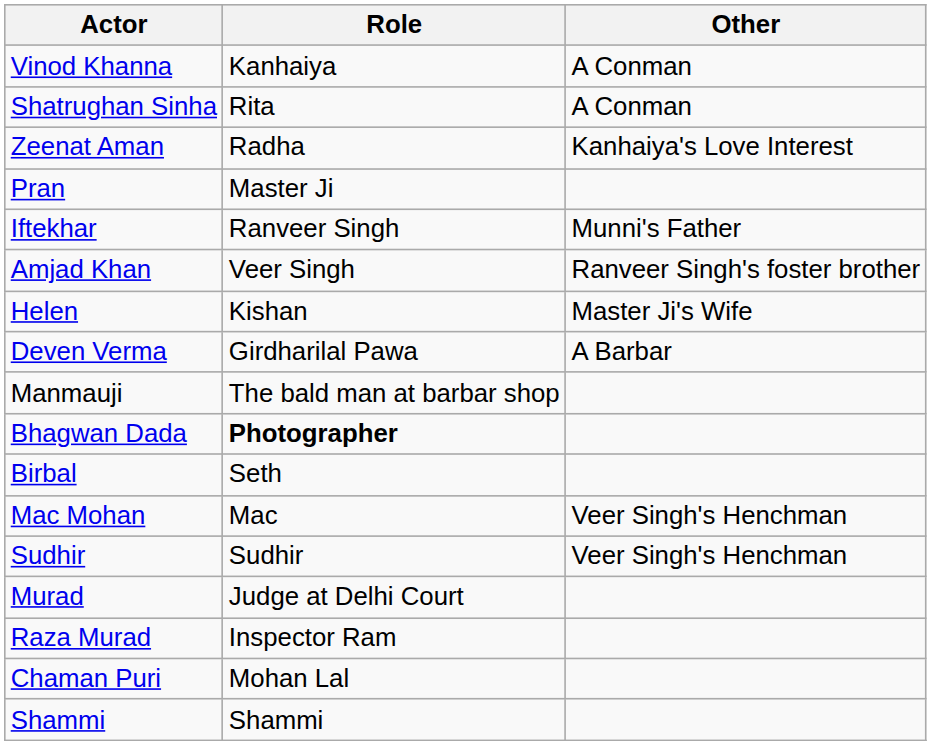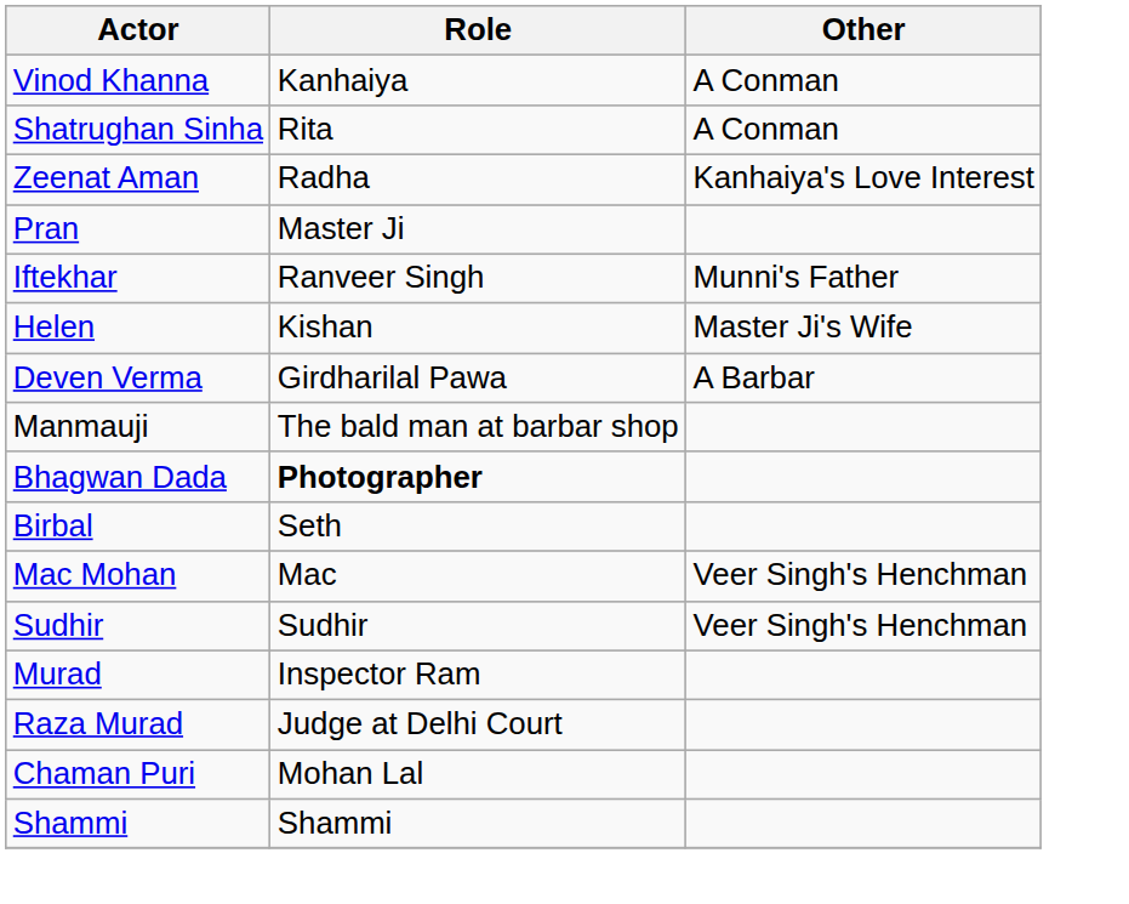- row: Amjad Khan | Veer Singh | Ranveer Singh's foster brother
Murad | Role: Judge at Delhi Court -> Inspector Ram
Raza Murad | Role: Inspector Ram -> Judge at Delhi Court
